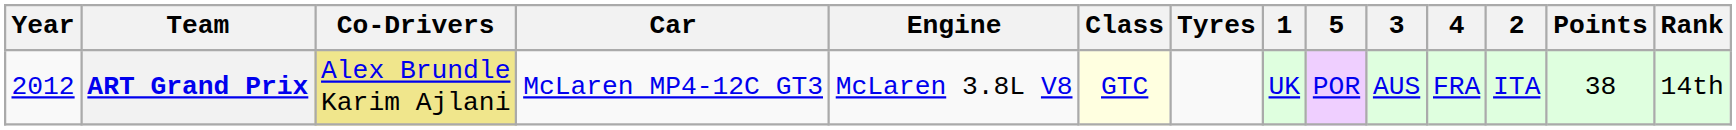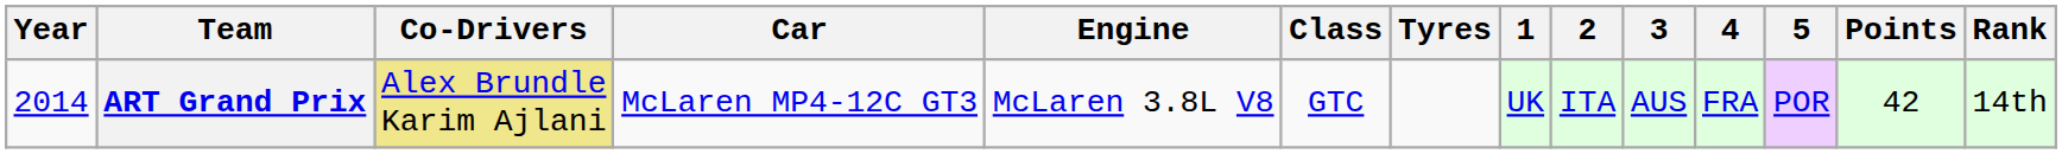columns swapped: 2 <-> 5
ART Grand Prix | Year: 2012 -> 2014
ART Grand Prix | Class: lightyellow background -> no background
ART Grand Prix | Points: 38 -> 42
